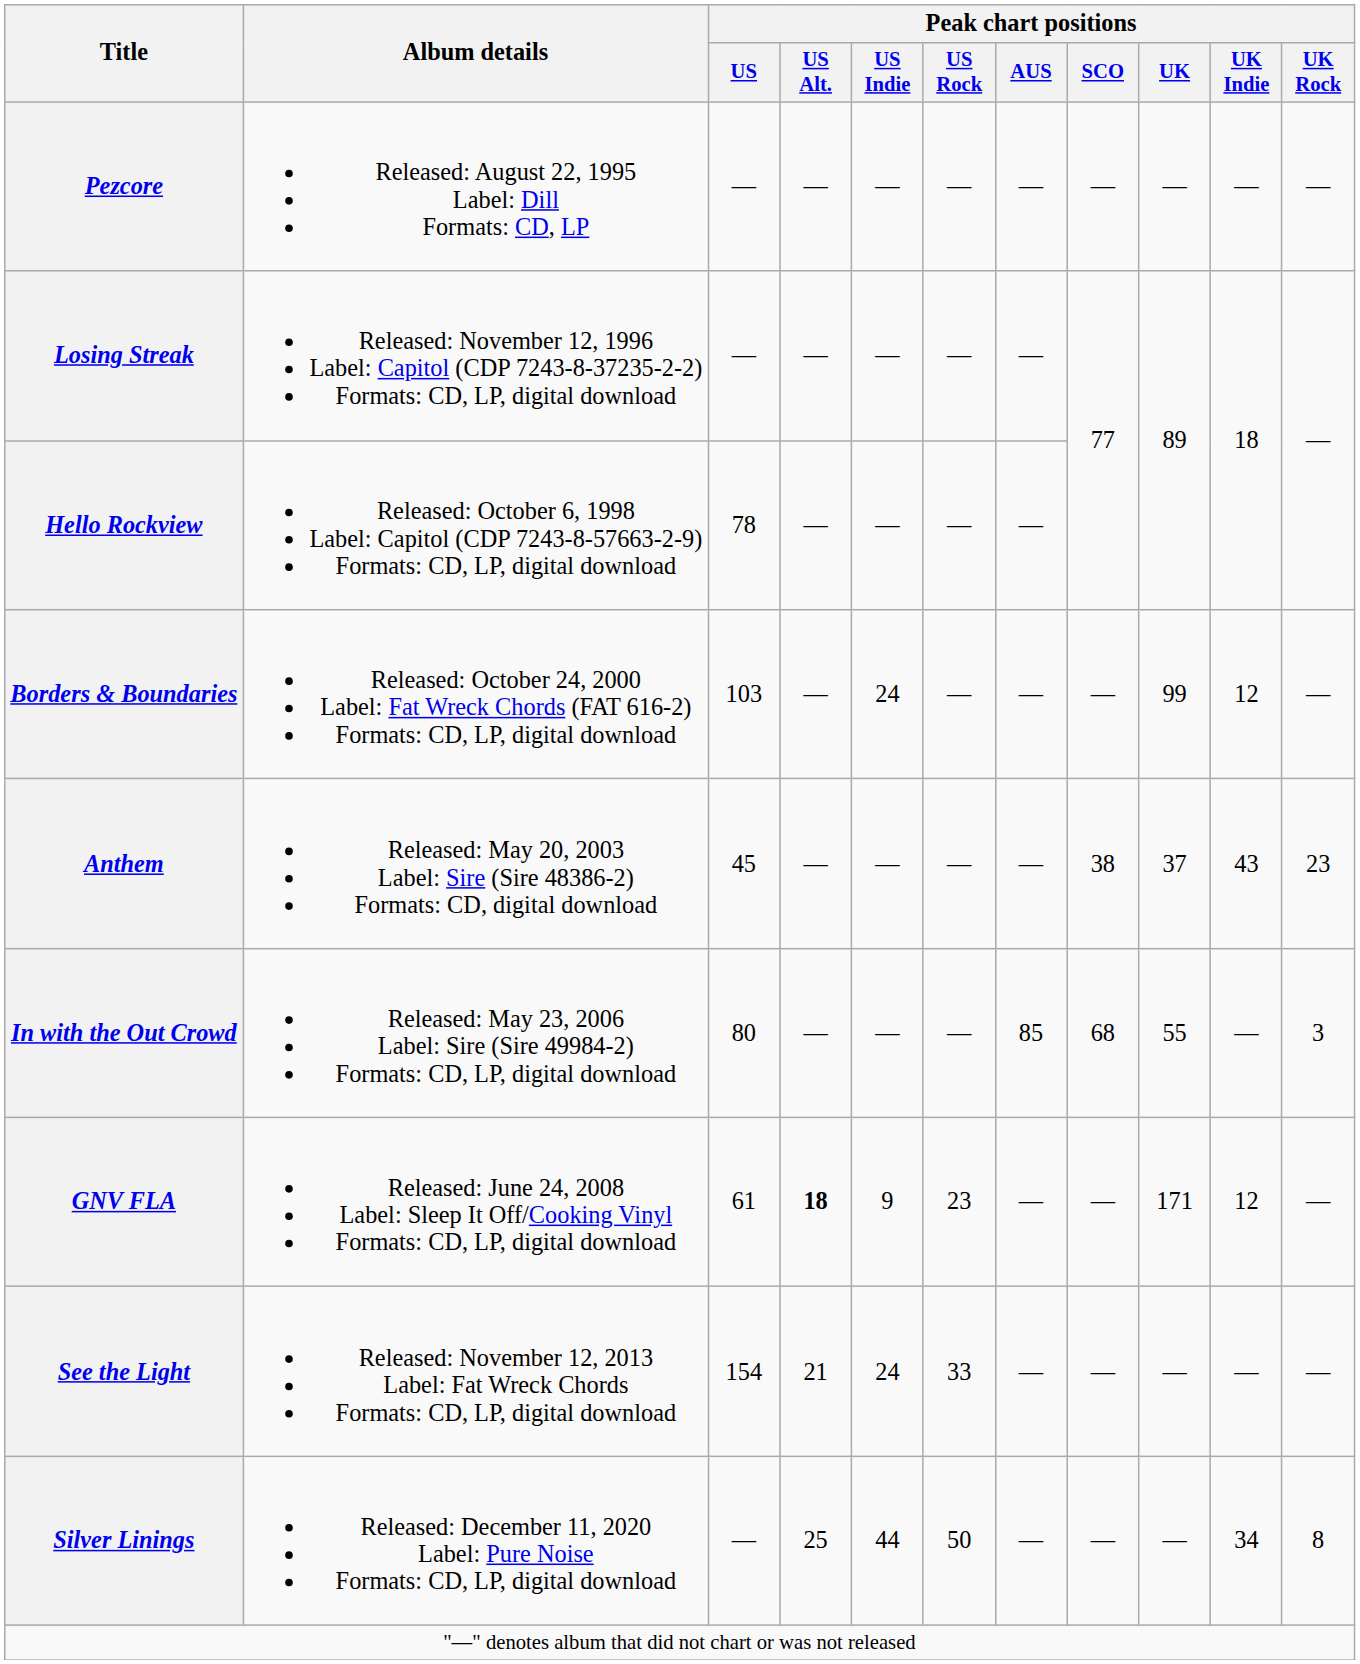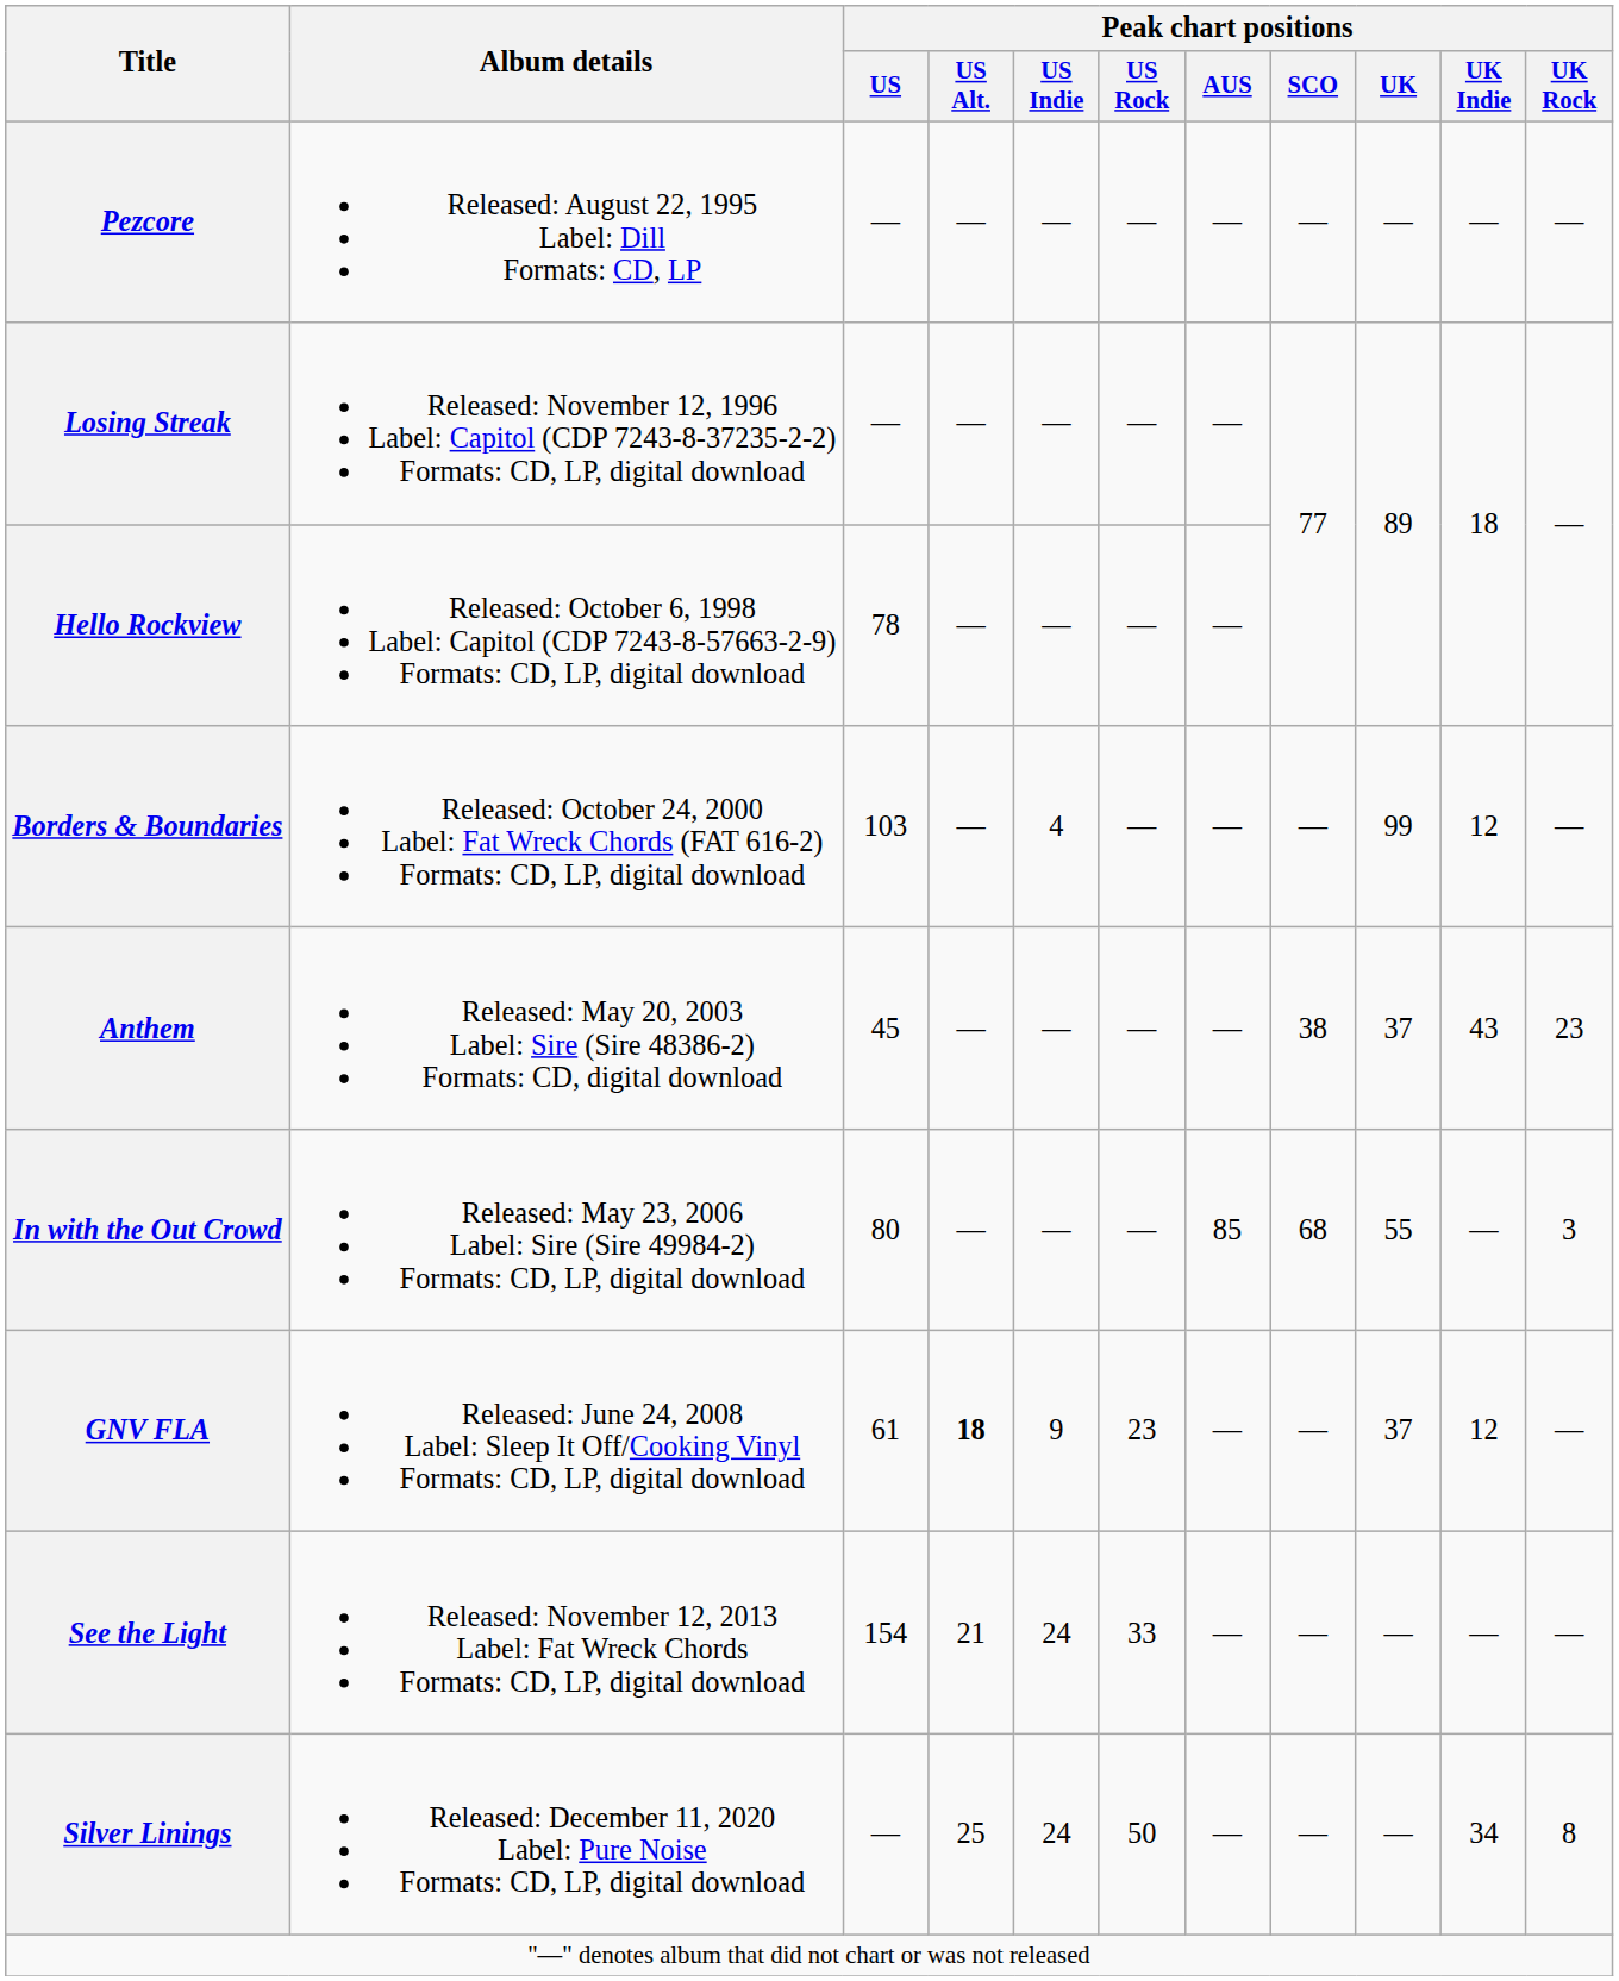Borders & Boundaries | Peak chart positions / US Indie: 24 -> 4
GNV FLA | Peak chart positions / UK: 171 -> 37
Silver Linings | Peak chart positions / US Indie: 44 -> 24
